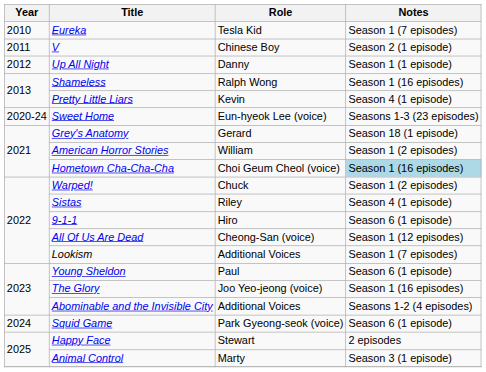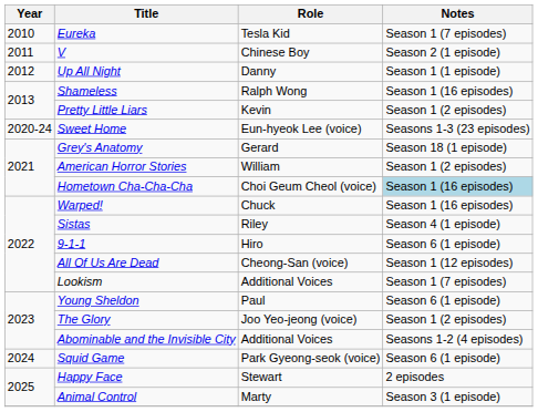Pretty Little Liars | Notes: Season 4 (1 episode) -> Season 1 (2 episodes)
Warped! | Notes: Season 1 (2 episodes) -> Season 1 (16 episodes)
The Glory | Notes: Season 1 (16 episodes) -> Season 1 (2 episodes)
